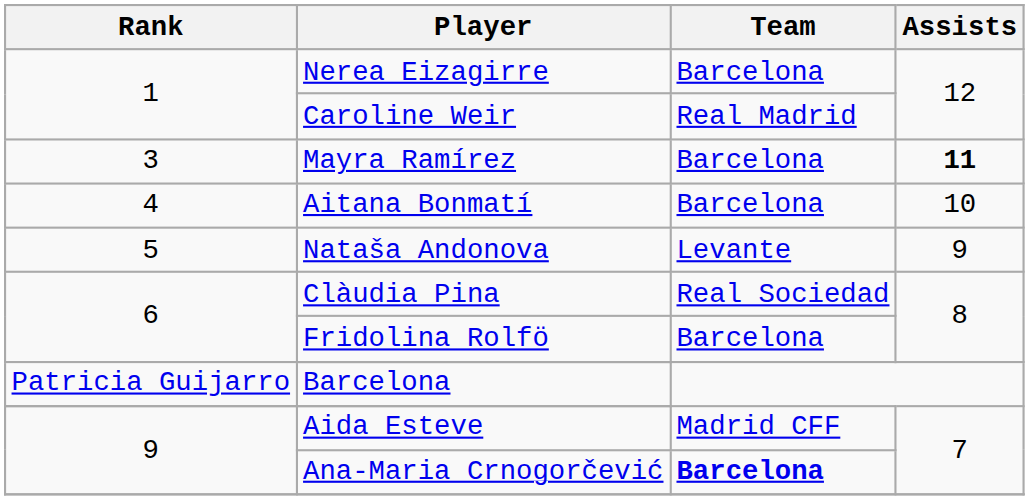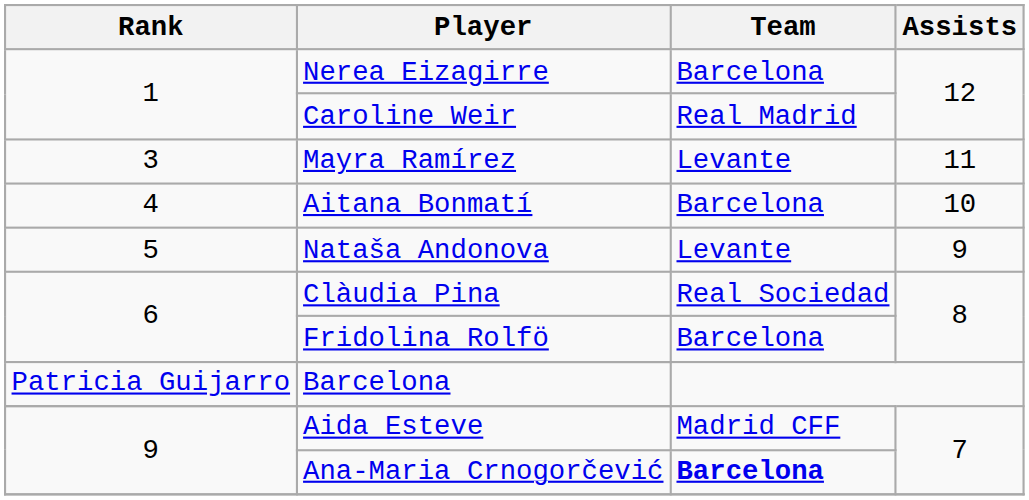Mayra Ramírez | Team: Barcelona -> Levante
Mayra Ramírez | Assists: bold -> normal
